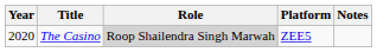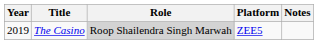The Casino | Year: 2020 -> 2019
